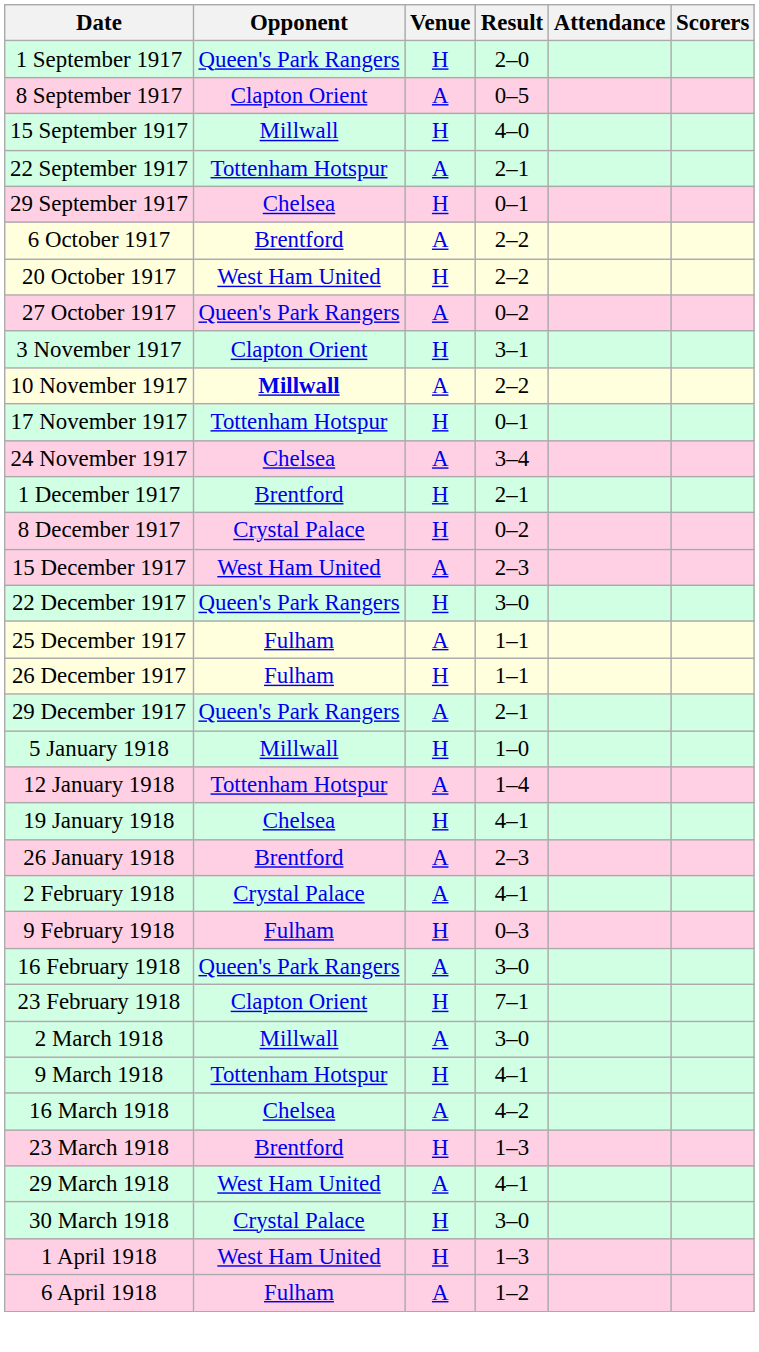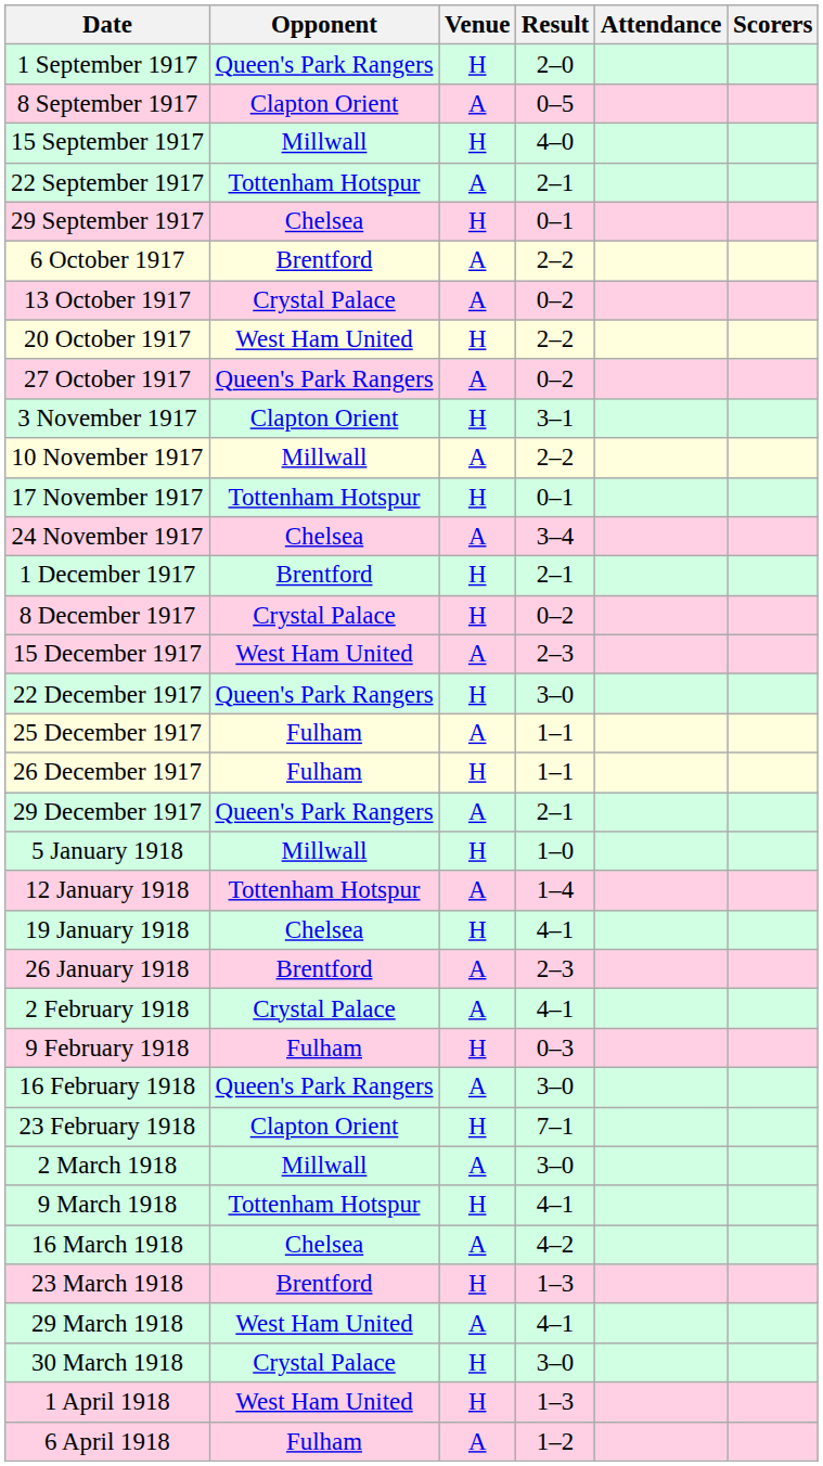+ row: 13 October 1917 | Crystal Palace | A | 0–2
10 November 1917 | Opponent: bold -> normal
